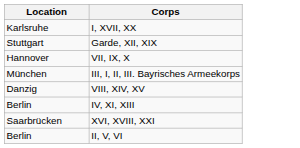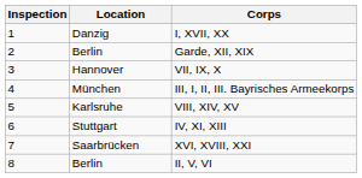+ column: Inspection | 1 | 2 | 3 | 4 | 5 | 6 | 7 | 8
I, XVII, XX | Location: Karlsruhe -> Danzig
Garde, XII, XIX | Location: Stuttgart -> Berlin
VIII, XIV, XV | Location: Danzig -> Karlsruhe
IV, XI, XIII | Location: Berlin -> Stuttgart
